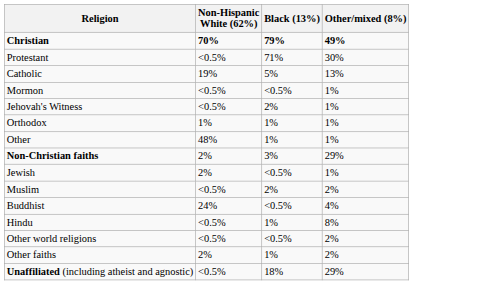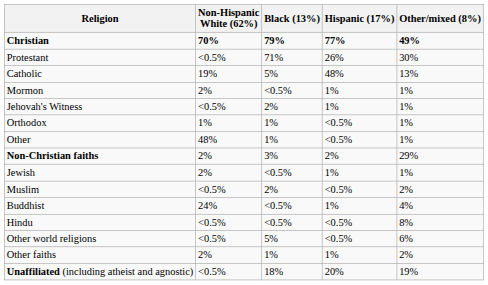+ column: Hispanic (17%) | 77% | 26% | 48% | 1% | 1% | <0.5% | <0.5% | 2% | 1% | <0.5% | 1% | <0.5% | <0.5% | 1% | 20%
Mormon | Non-Hispanic White (62%): <0.5% -> 2%
Hindu | Black (13%): 1% -> <0.5%
Other world religions | Black (13%): <0.5% -> 5%
Other world religions | Other/mixed (8%): 2% -> 6%
Unaffiliated (including atheist and agnostic) | Other/mixed (8%): 29% -> 19%
